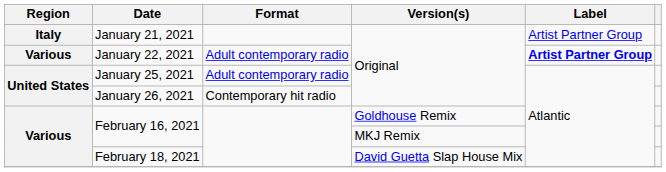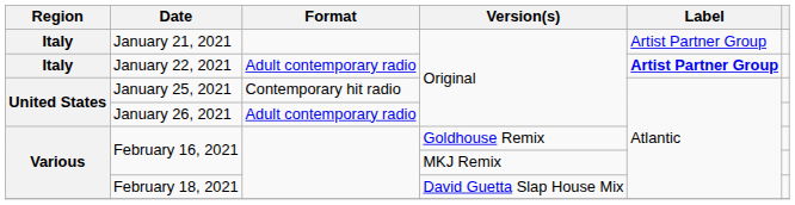January 22, 2021 | Region: Various -> Italy
January 25, 2021 | Format: Adult contemporary radio -> Contemporary hit radio
January 26, 2021 | Format: Contemporary hit radio -> Adult contemporary radio
